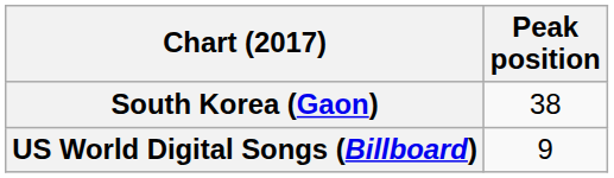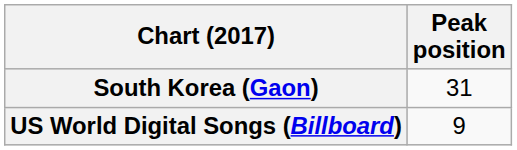South Korea (Gaon) | Peak position: 38 -> 31
